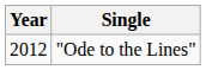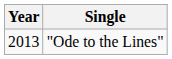"Ode to the Lines" | Year: 2012 -> 2013
